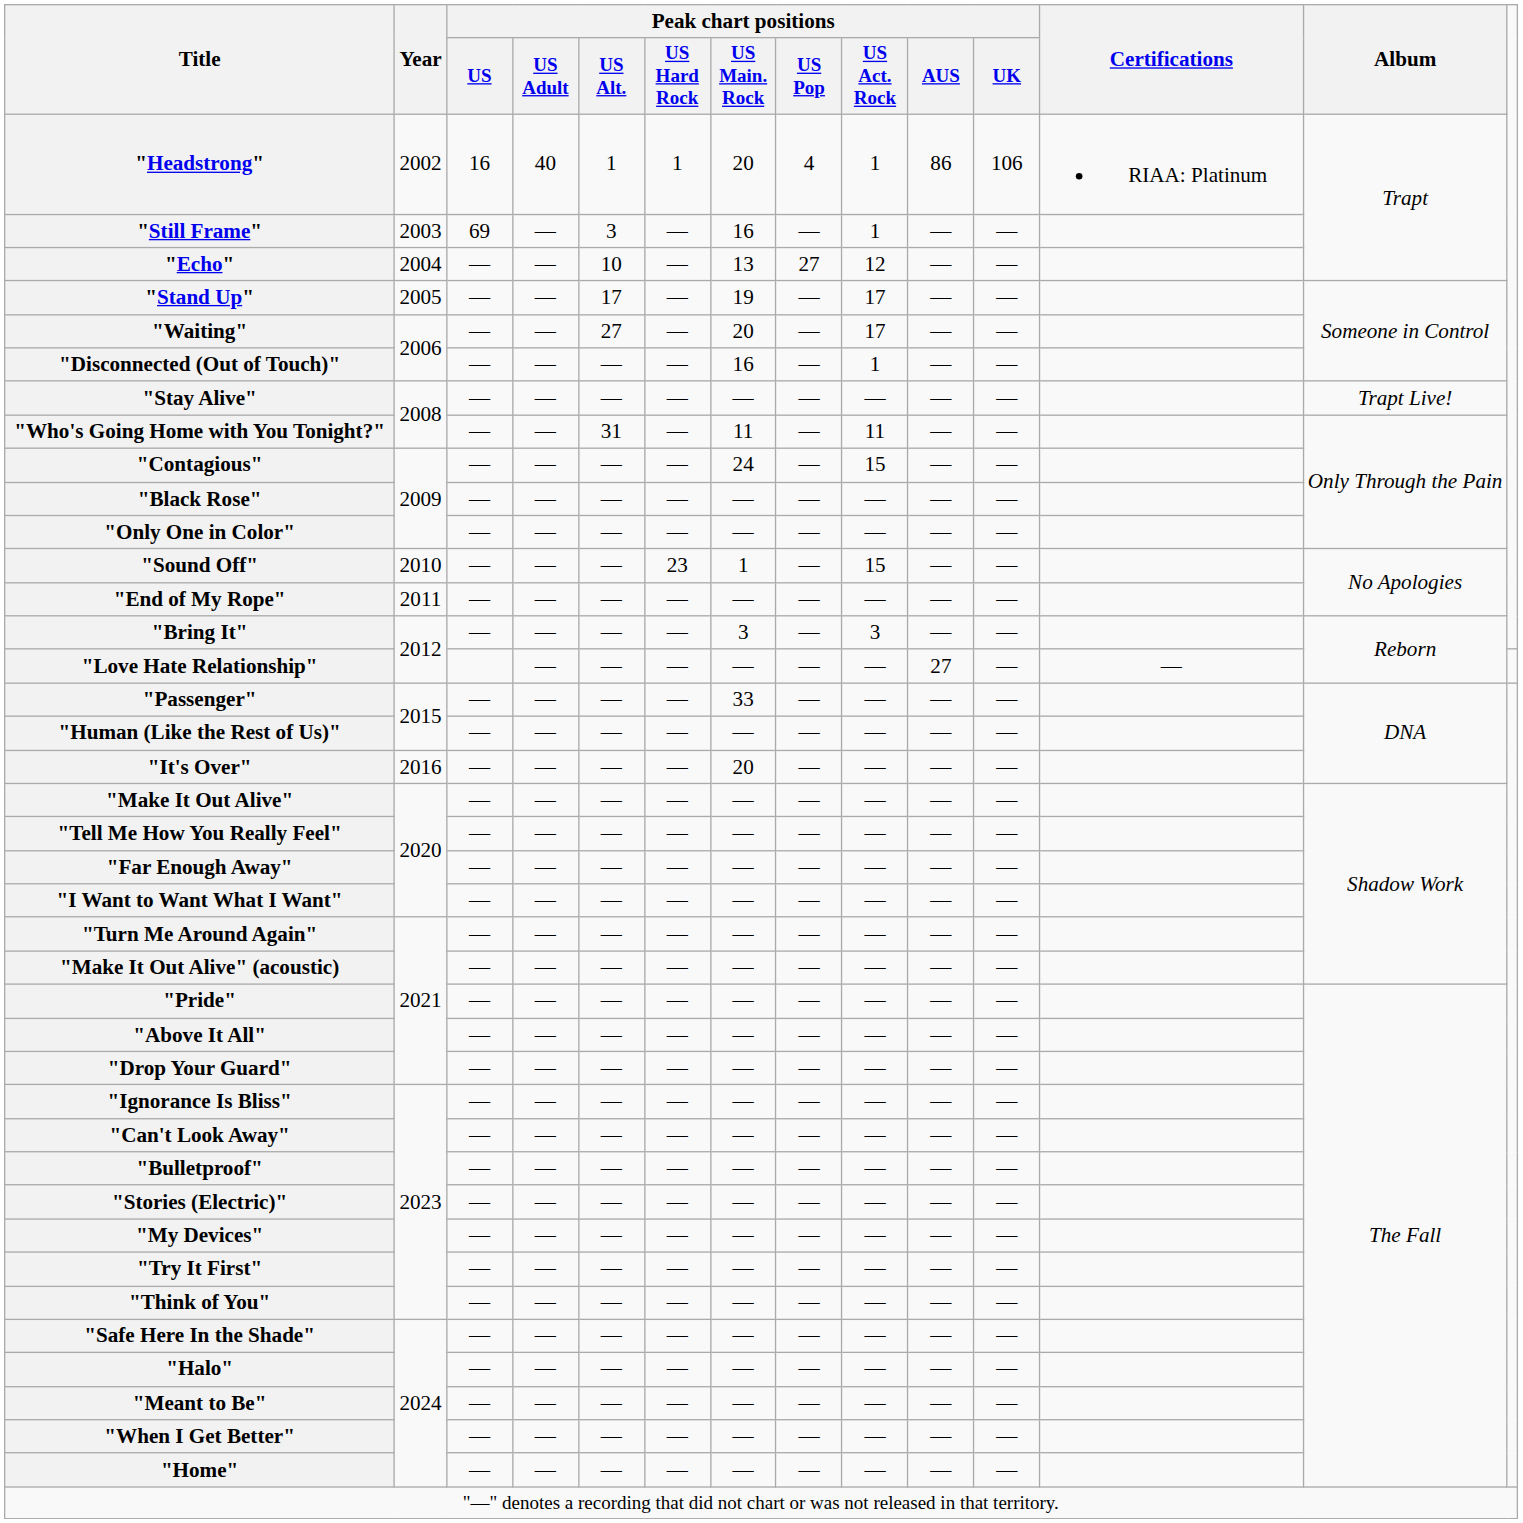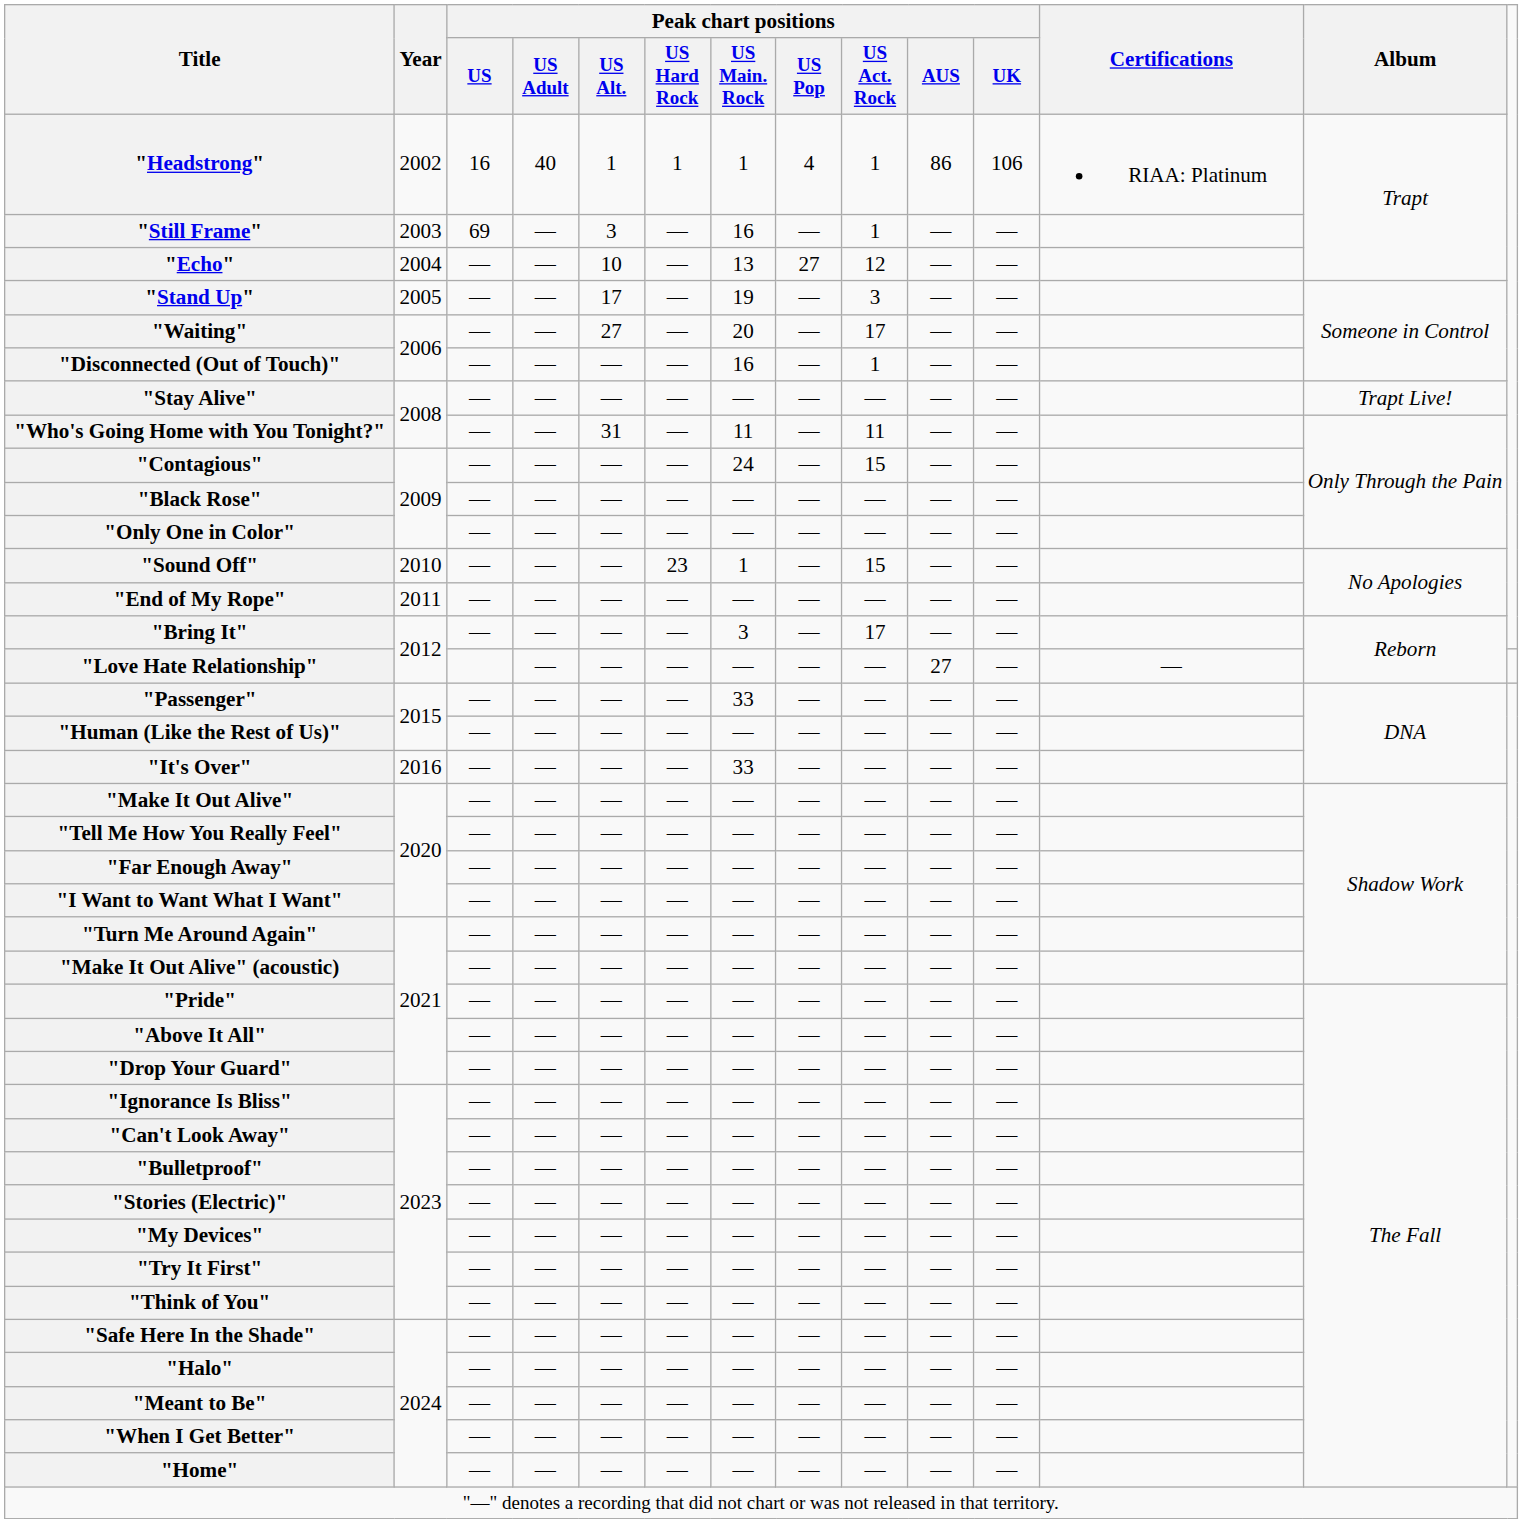"Headstrong" | Peak chart positions / US Main. Rock: 20 -> 1
"Stand Up" | Peak chart positions / US Act. Rock: 17 -> 3
"Bring It" | Peak chart positions / US Act. Rock: 3 -> 17
"It's Over" | Peak chart positions / US Main. Rock: 20 -> 33
